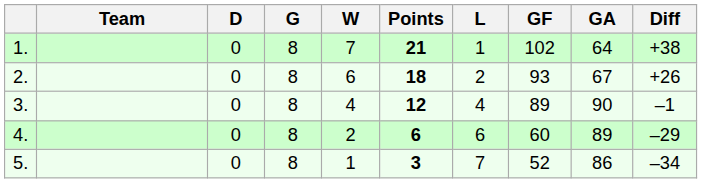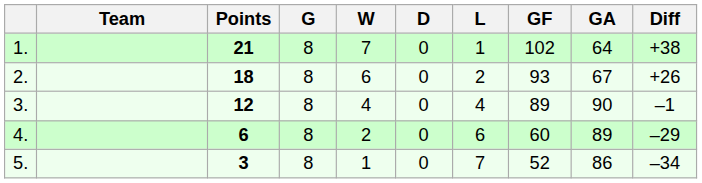columns swapped: Points <-> D
